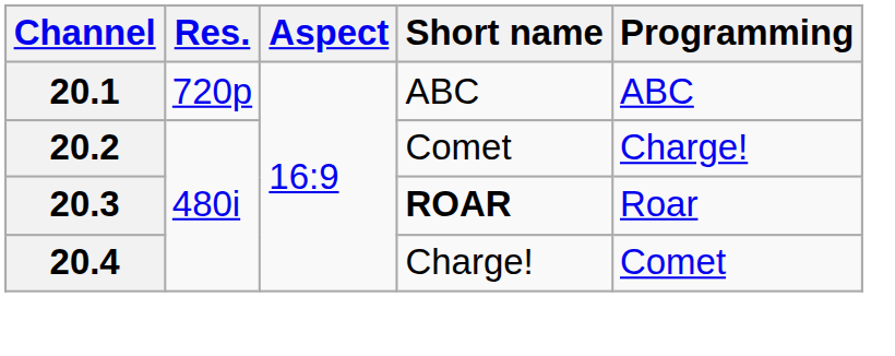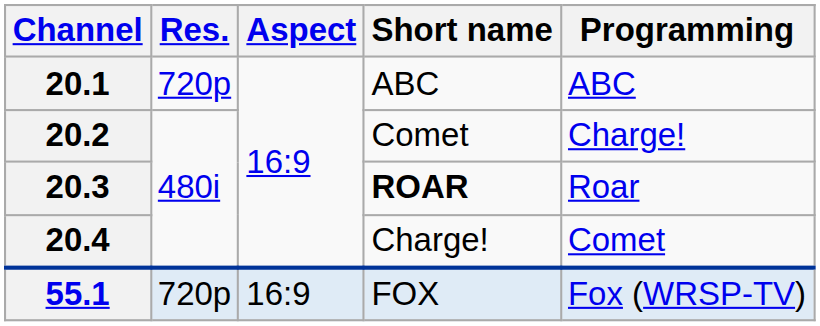+ row: 55.1 | 720p | 16:9 | FOX | Fox (WRSP-TV)
